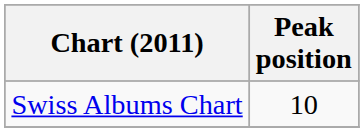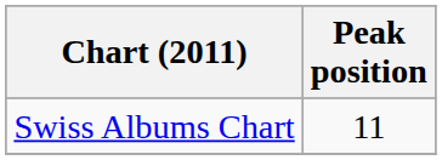Swiss Albums Chart | Peak position: 10 -> 11
